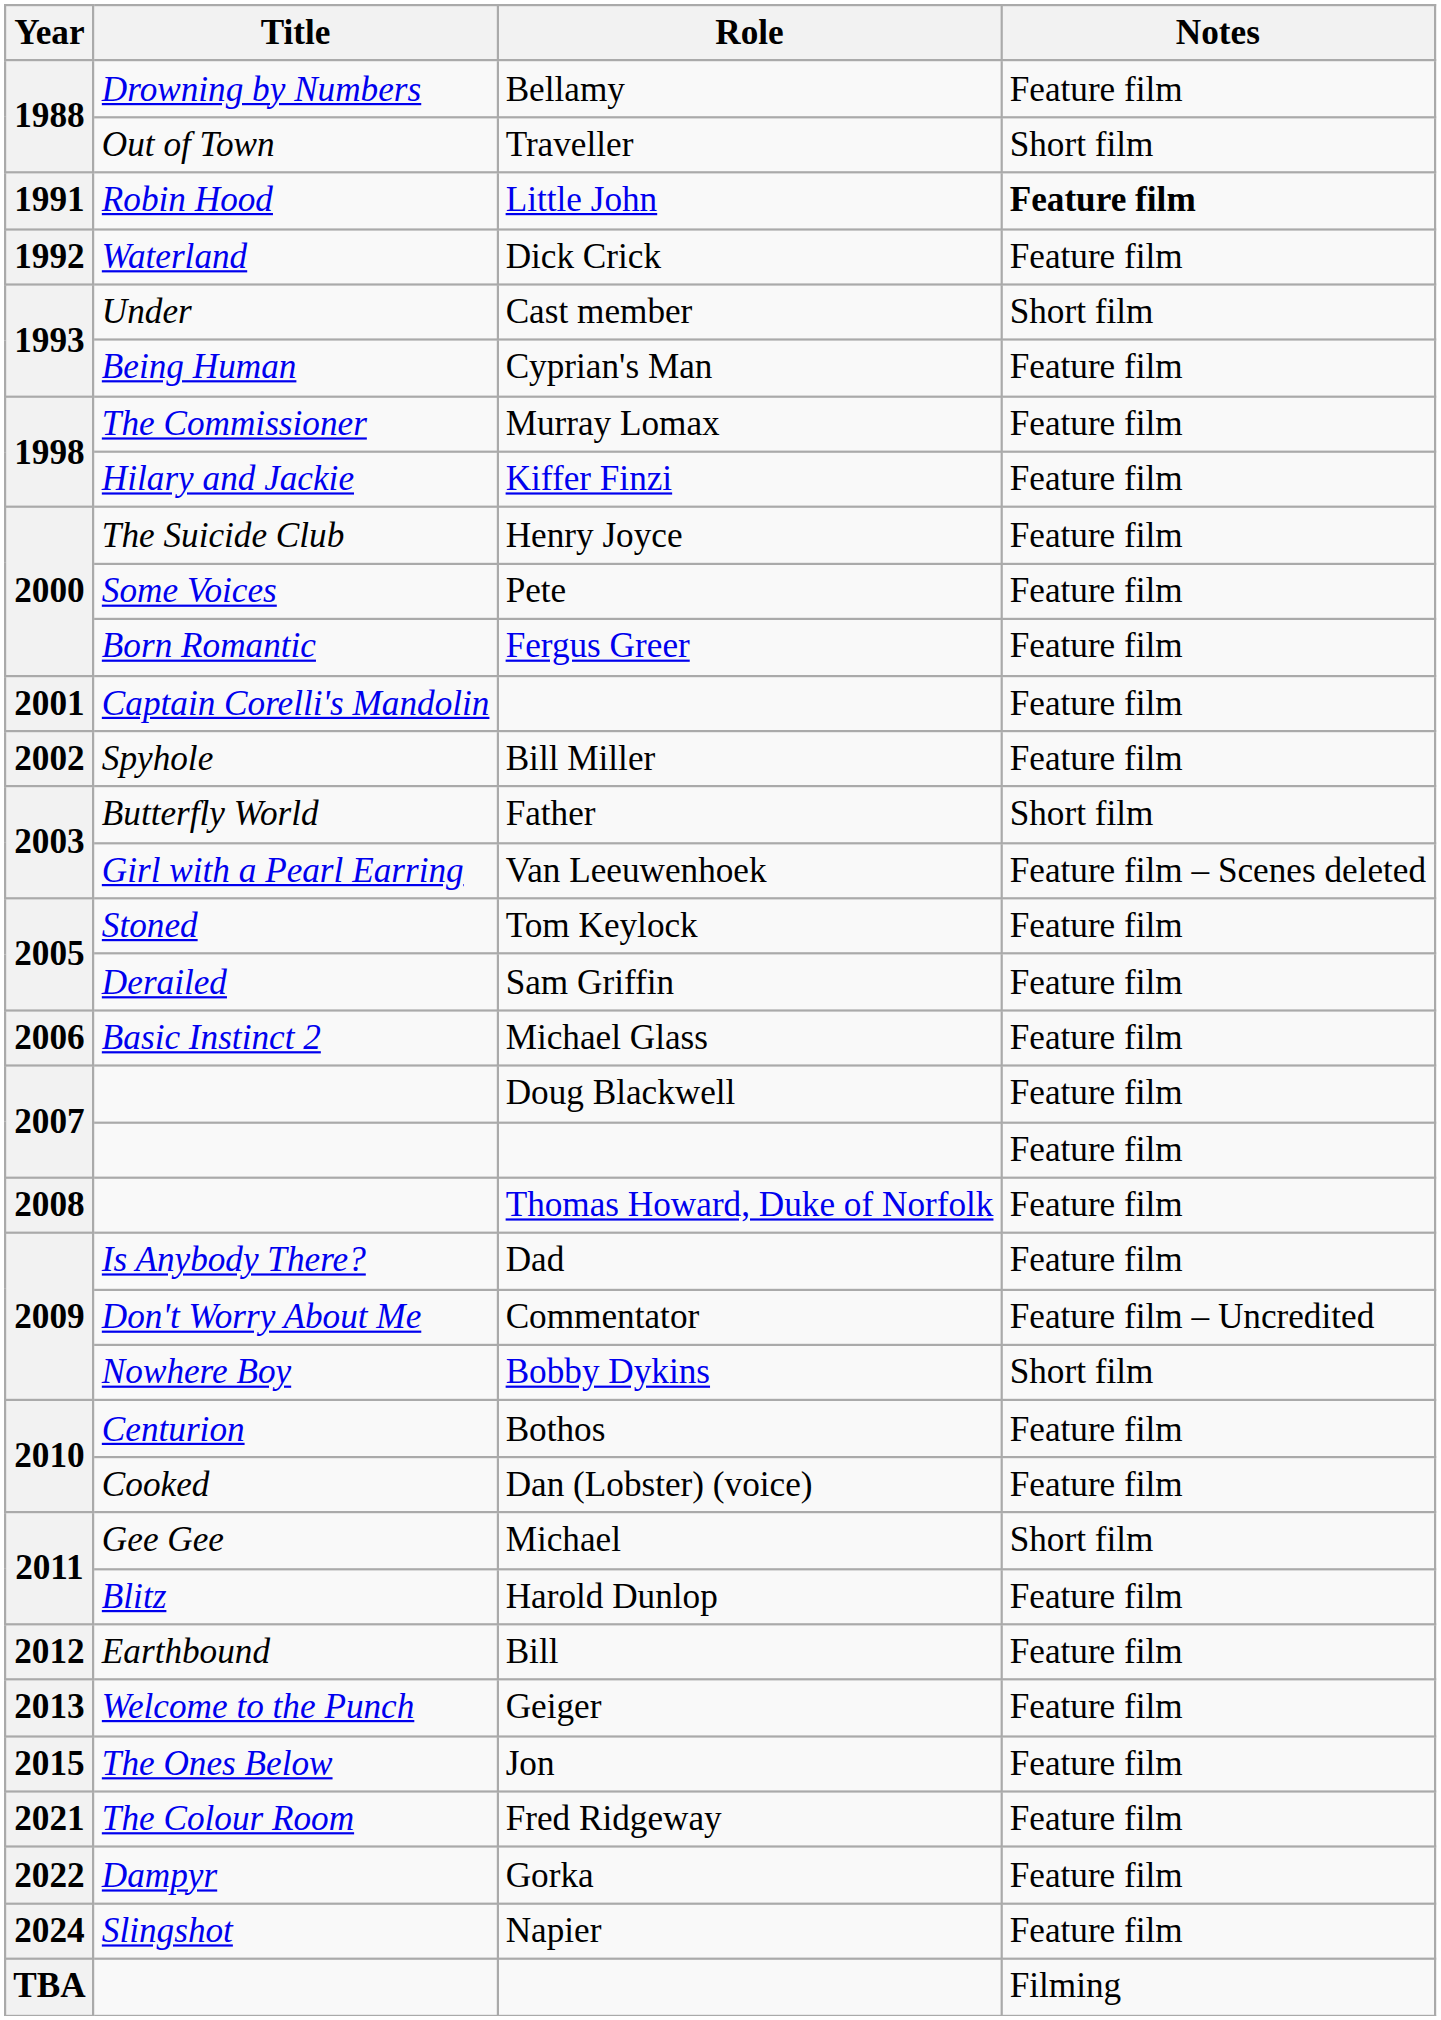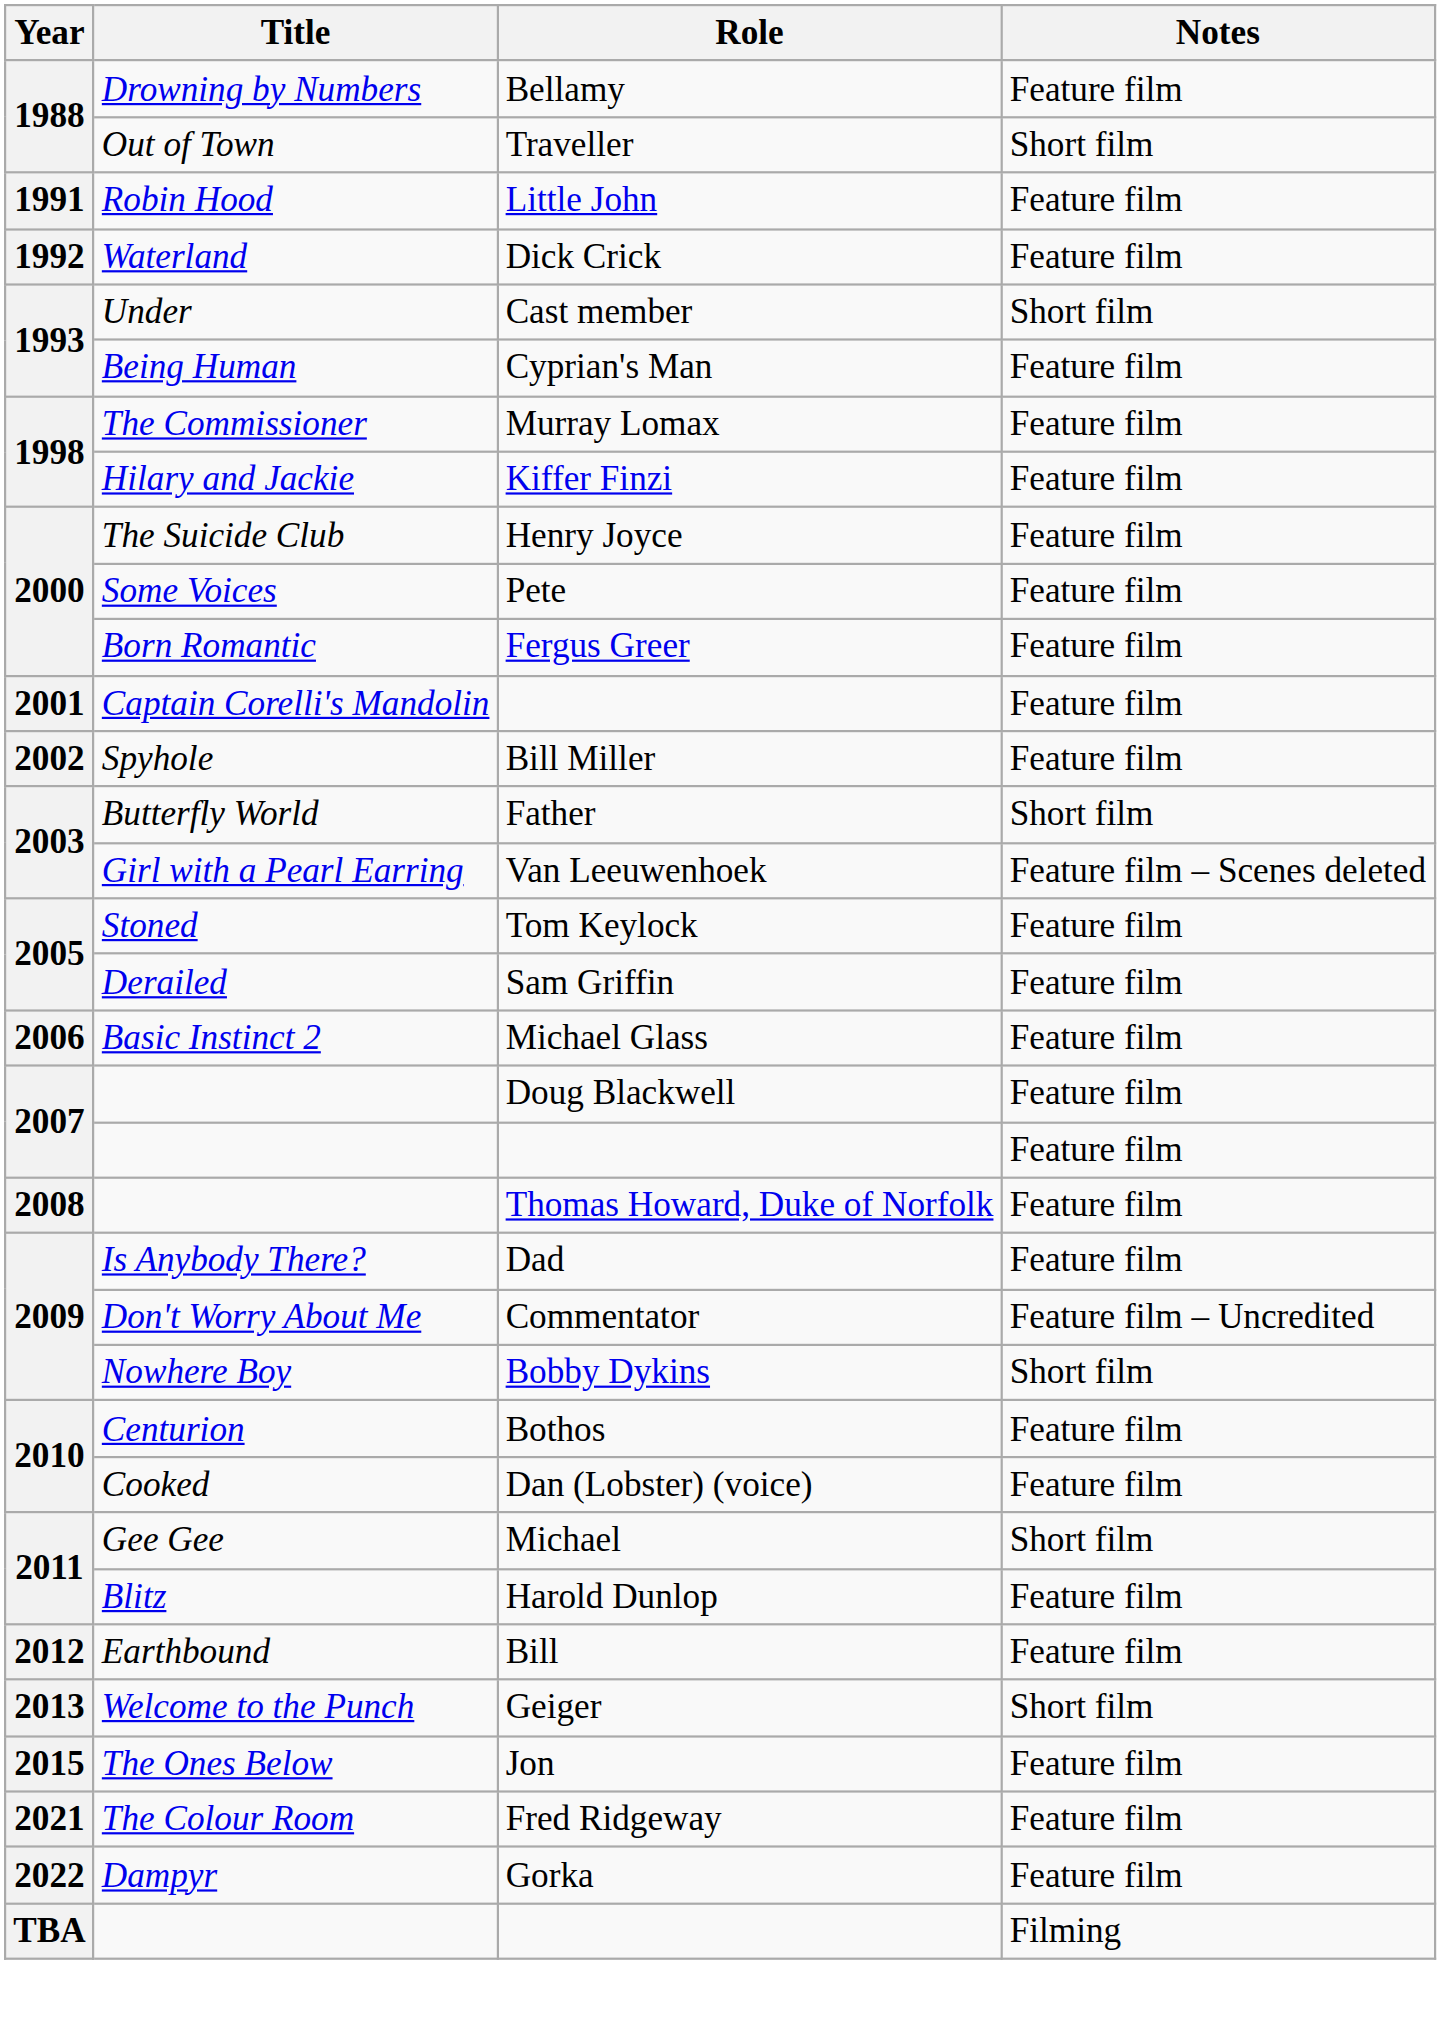Little John | Notes: bold -> normal
Geiger | Notes: Feature film -> Short film
- row: 2024 | Slingshot | Napier | Feature film
